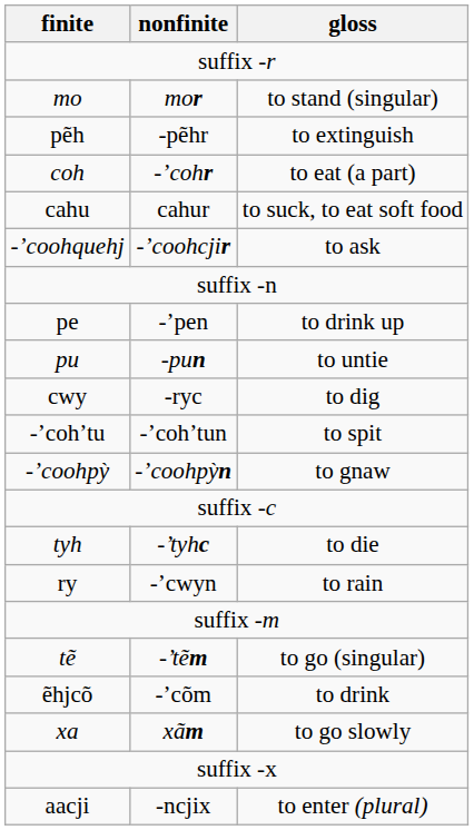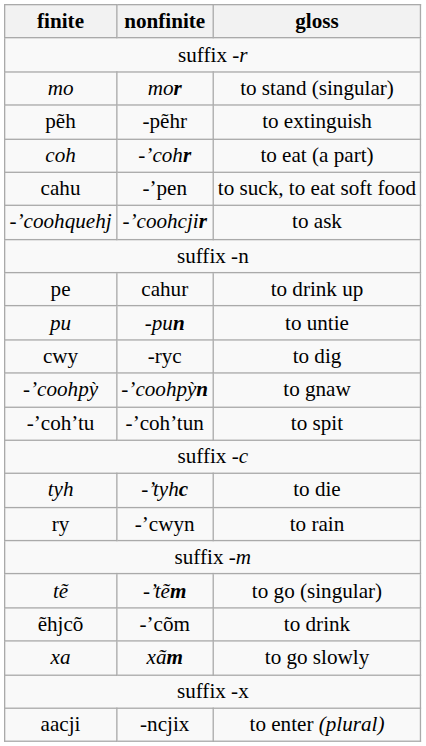cahu | nonfinite: cahur -> -’pen
pe | nonfinite: -’pen -> cahur
rows swapped: -’coohpỳ <-> -’coh’tu
